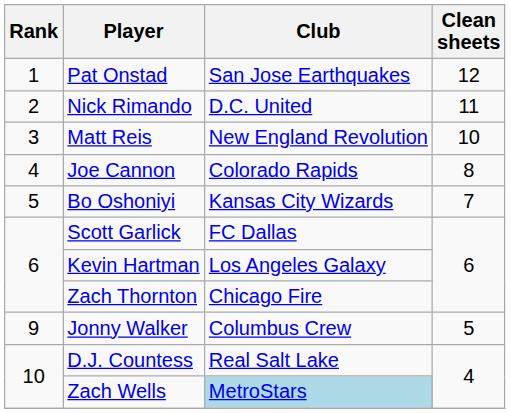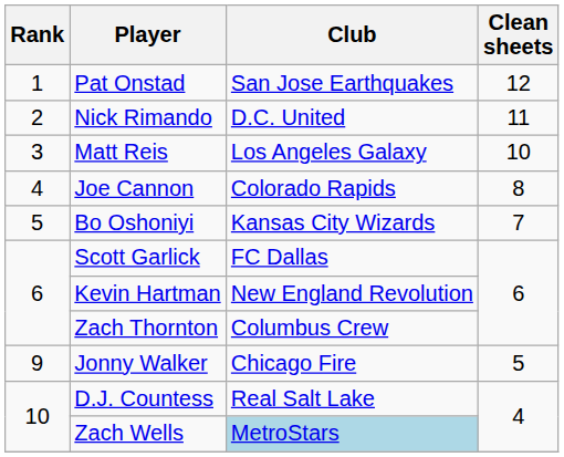Matt Reis | Club: New England Revolution -> Los Angeles Galaxy
Kevin Hartman | Club: Los Angeles Galaxy -> New England Revolution
Zach Thornton | Club: Chicago Fire -> Columbus Crew
Jonny Walker | Club: Columbus Crew -> Chicago Fire
